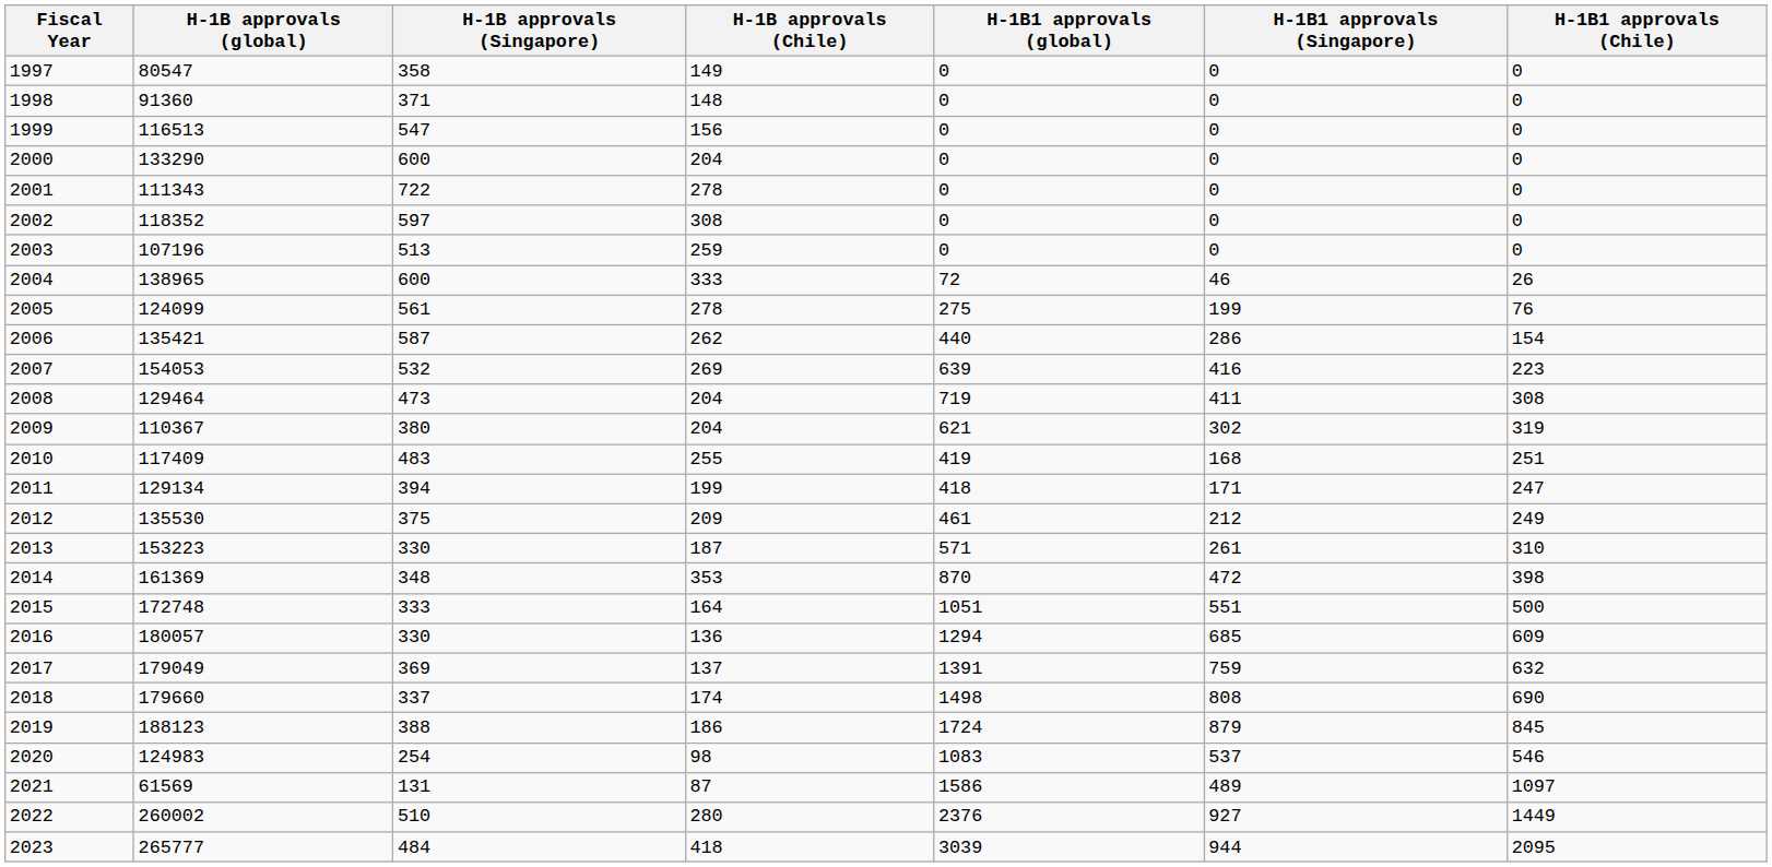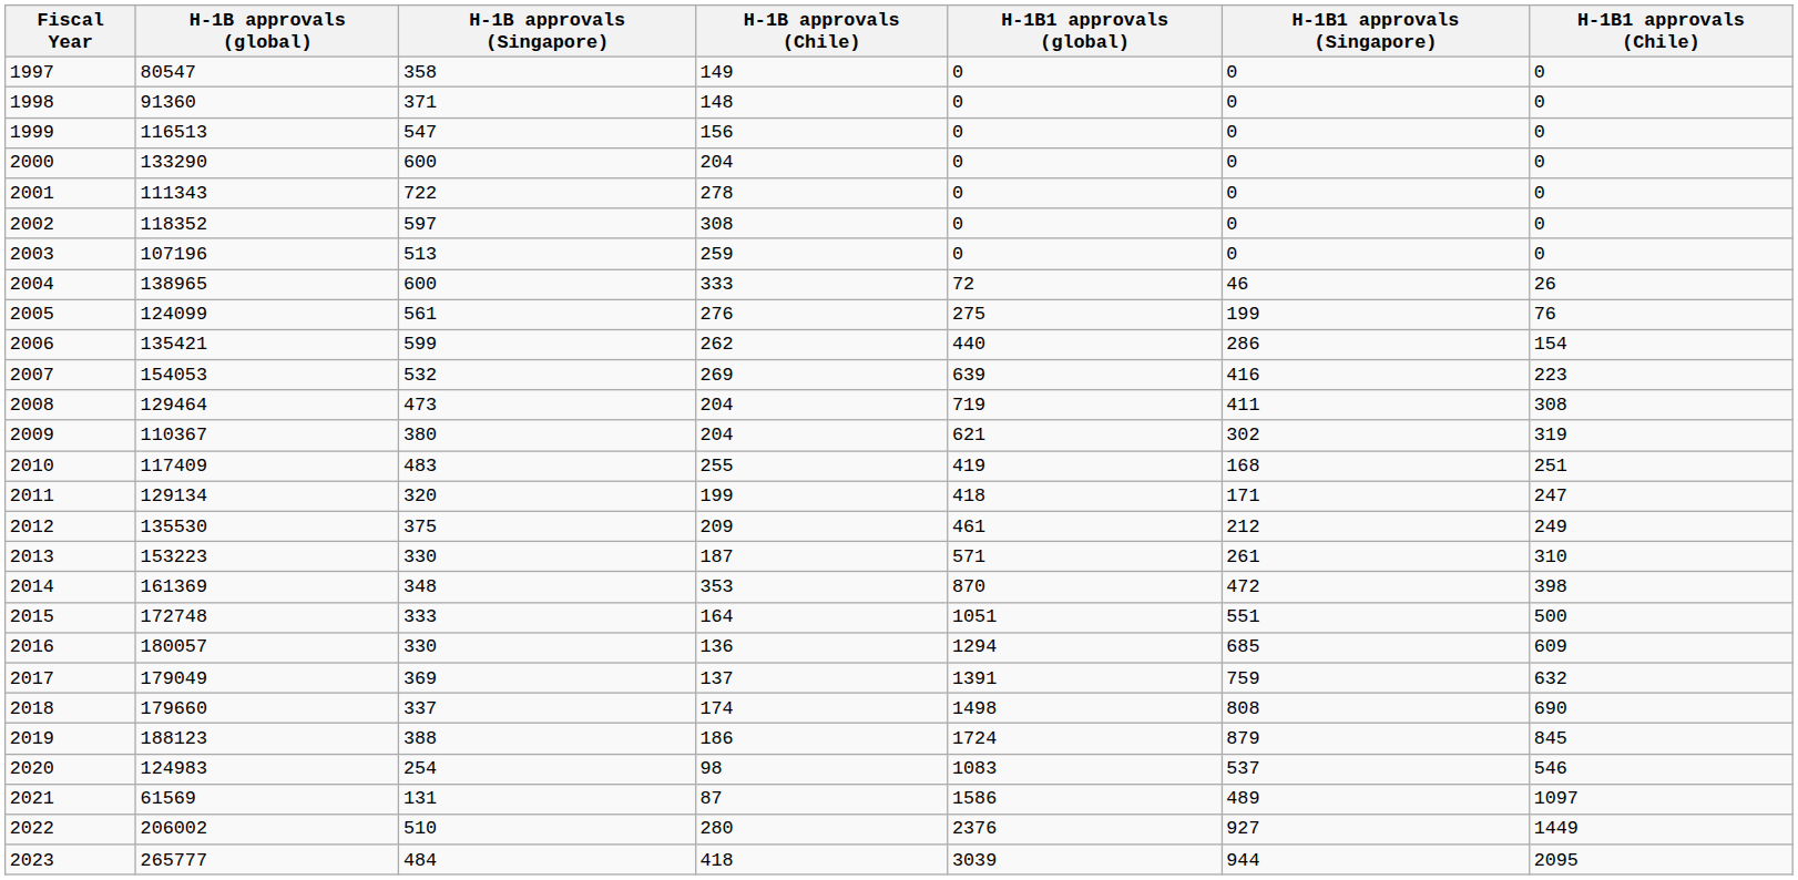2005 | H-1B approvals (Chile): 278 -> 276
2006 | H-1B approvals (Singapore): 587 -> 599
2011 | H-1B approvals (Singapore): 394 -> 320
2022 | H-1B approvals (global): 260002 -> 206002
